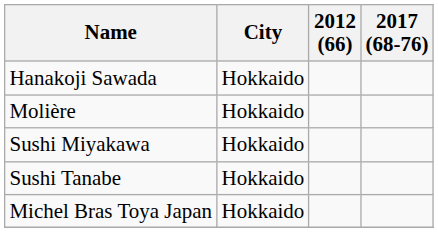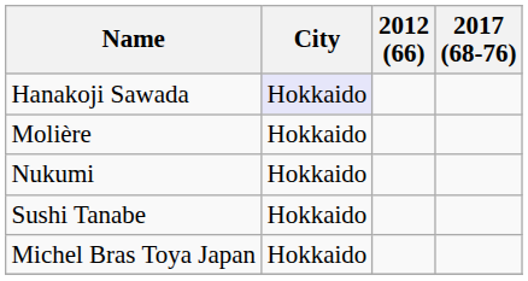Hanakoji Sawada | City: no background -> lavender background
- row: Sushi Miyakawa | Hokkaido
+ row: Nukumi | Hokkaido
